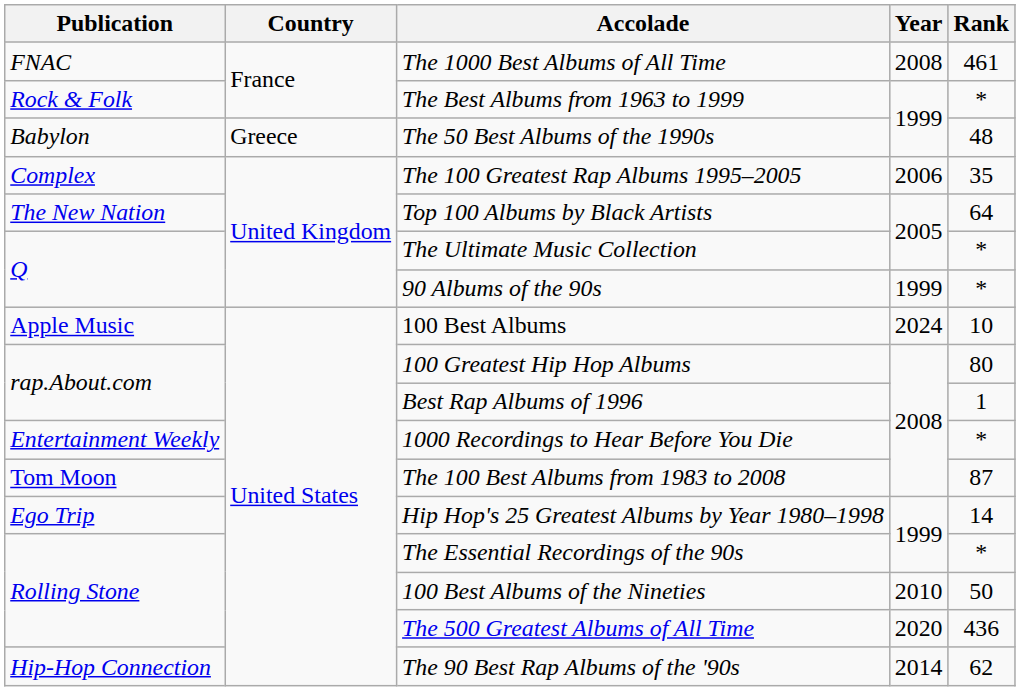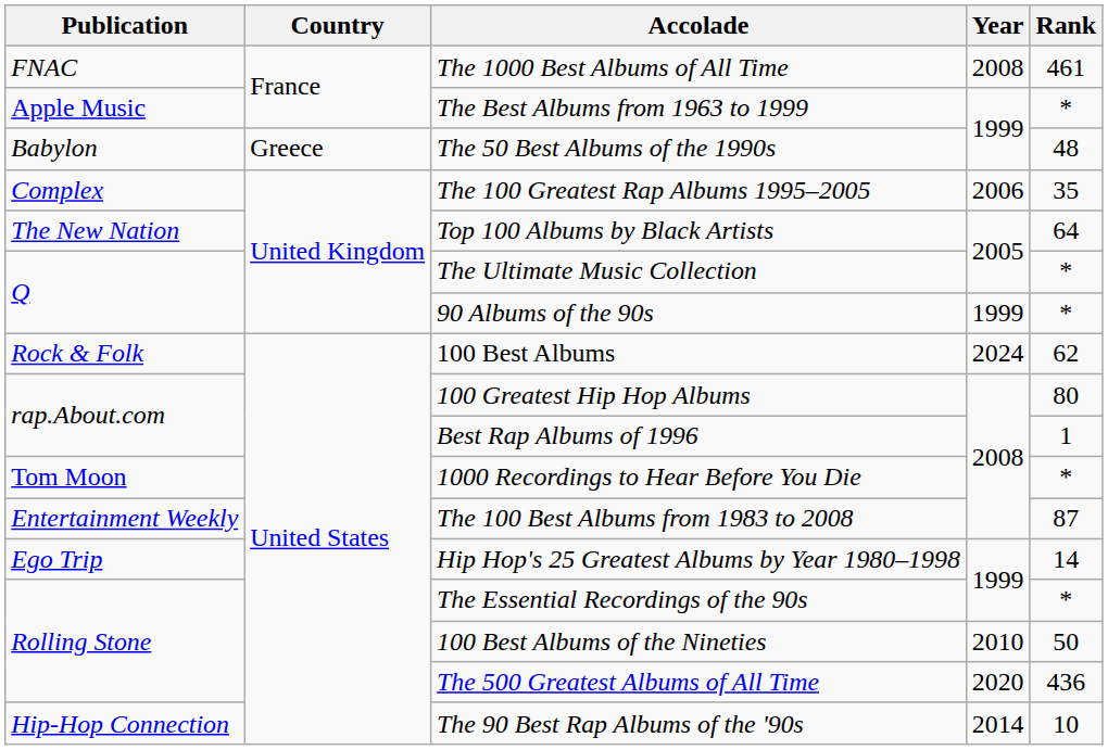The Best Albums from 1963 to 1999 | Publication: Rock & Folk -> Apple Music
100 Best Albums | Publication: Apple Music -> Rock & Folk
100 Best Albums | Rank: 10 -> 62
1000 Recordings to Hear Before You Die | Publication: Entertainment Weekly -> Tom Moon
The 100 Best Albums from 1983 to 2008 | Publication: Tom Moon -> Entertainment Weekly
The 90 Best Rap Albums of the '90s | Rank: 62 -> 10
